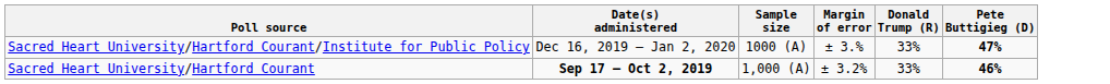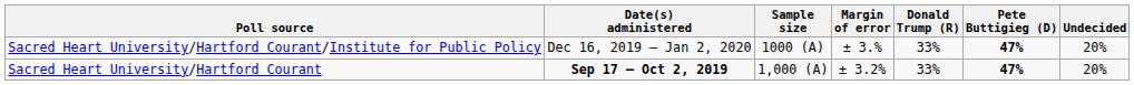+ column: Undecided | 20% | 20%
Sacred Heart University/Hartford Courant | Pete Buttigieg (D): 46% -> 47%
